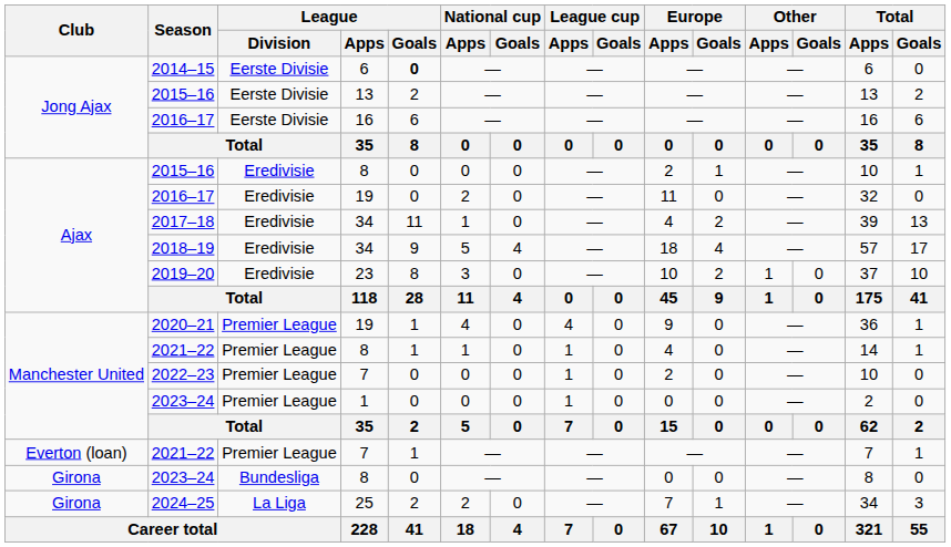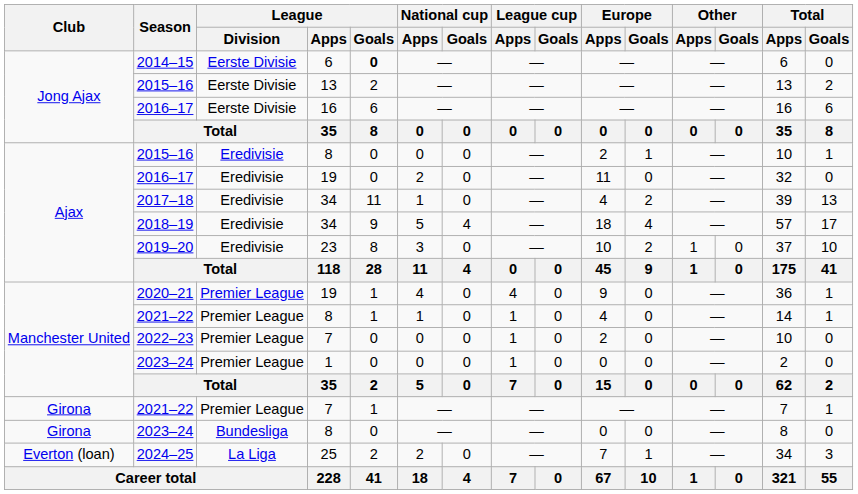2021–22 / 7 | Club: Everton (loan) -> Girona
2024–25 | Club: Girona -> Everton (loan)
